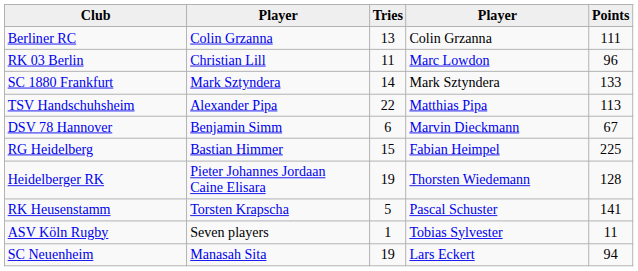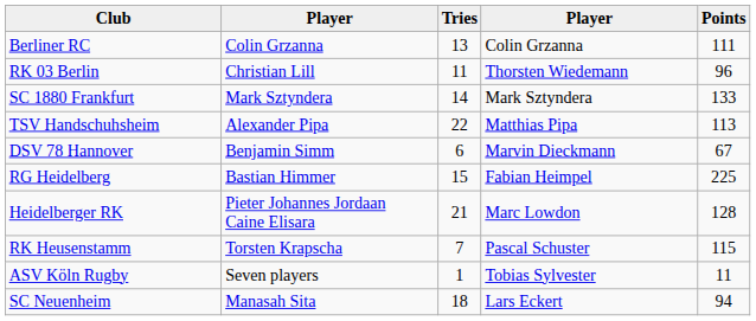RK 03 Berlin | column 4: Marc Lowdon -> Thorsten Wiedemann
Heidelberger RK | Tries: 19 -> 21
Heidelberger RK | column 4: Thorsten Wiedemann -> Marc Lowdon
RK Heusenstamm | Tries: 5 -> 7
RK Heusenstamm | Points: 141 -> 115
SC Neuenheim | Tries: 19 -> 18
